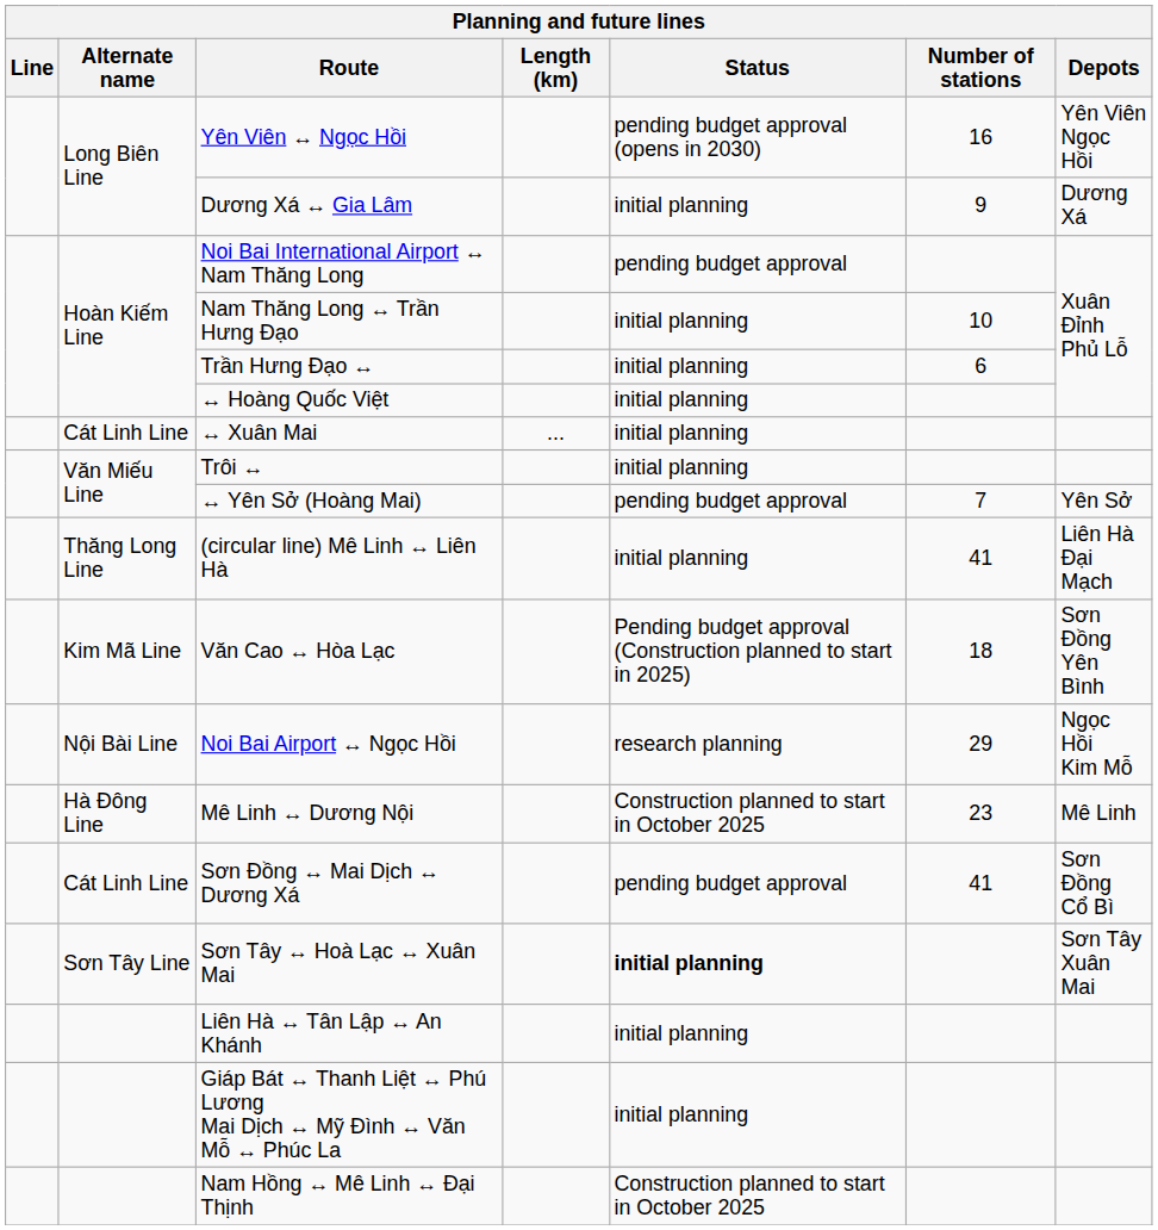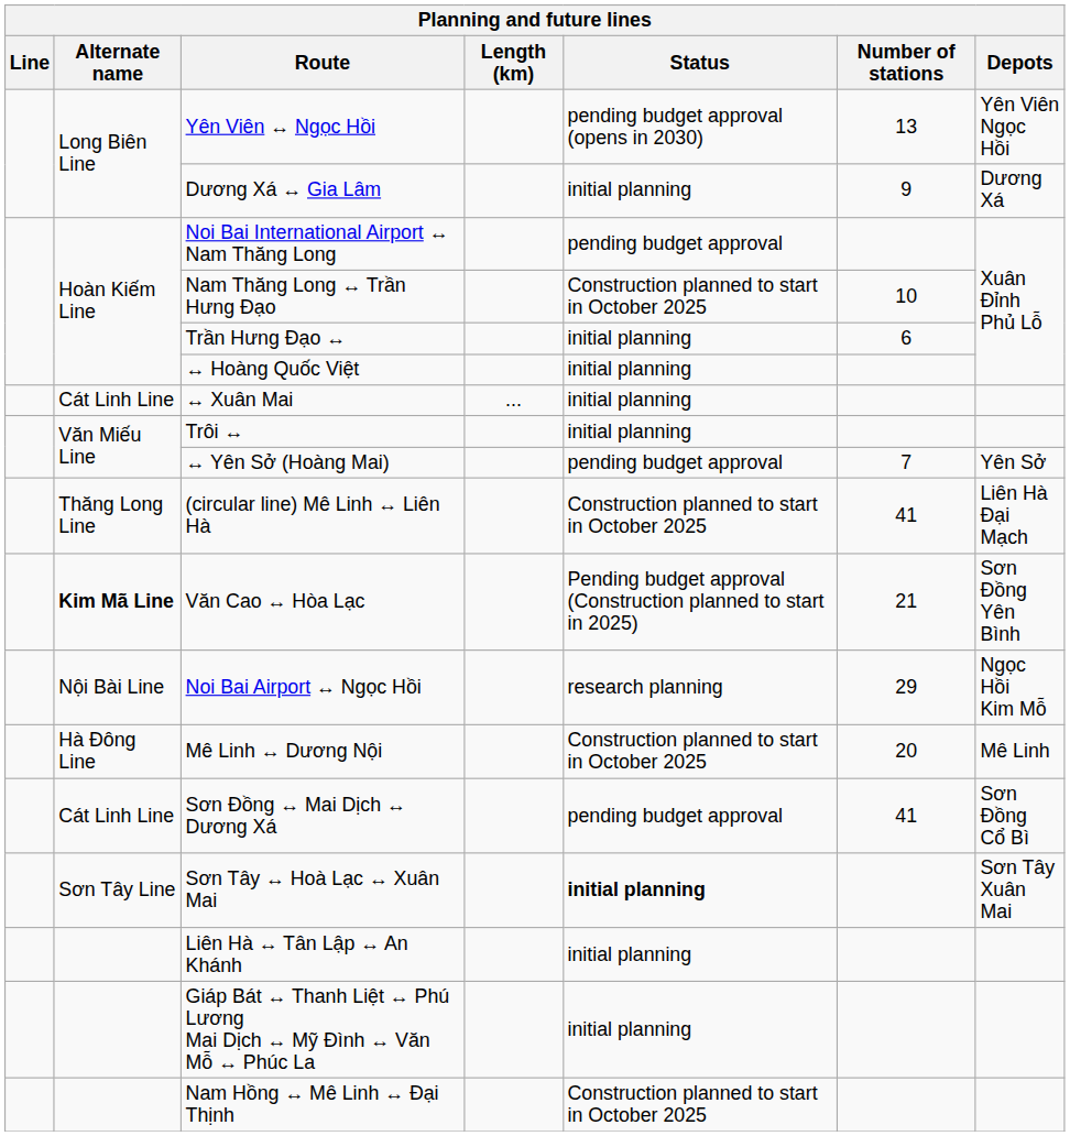Yên Viên ↔ Ngọc Hồi | Number of stations: 16 -> 13
Nam Thăng Long ↔ Trần Hưng Đạo | Status: initial planning -> Construction planned to start in October 2025
(circular line) Mê Linh ↔ Liên Hà | Status: initial planning -> Construction planned to start in October 2025
Văn Cao ↔ Hòa Lạc | Alternate name: normal -> bold
Văn Cao ↔ Hòa Lạc | Number of stations: 18 -> 21
Mê Linh ↔ Dương Nội | Number of stations: 23 -> 20
